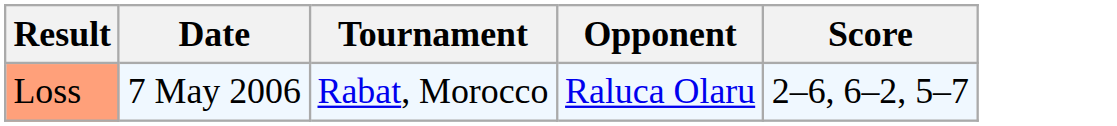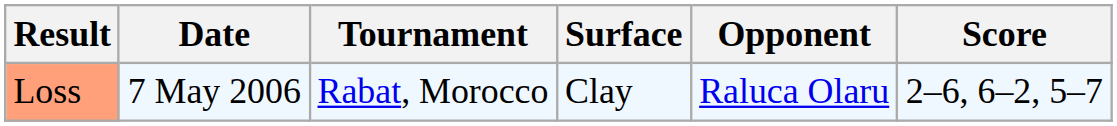+ column: Surface | Clay
